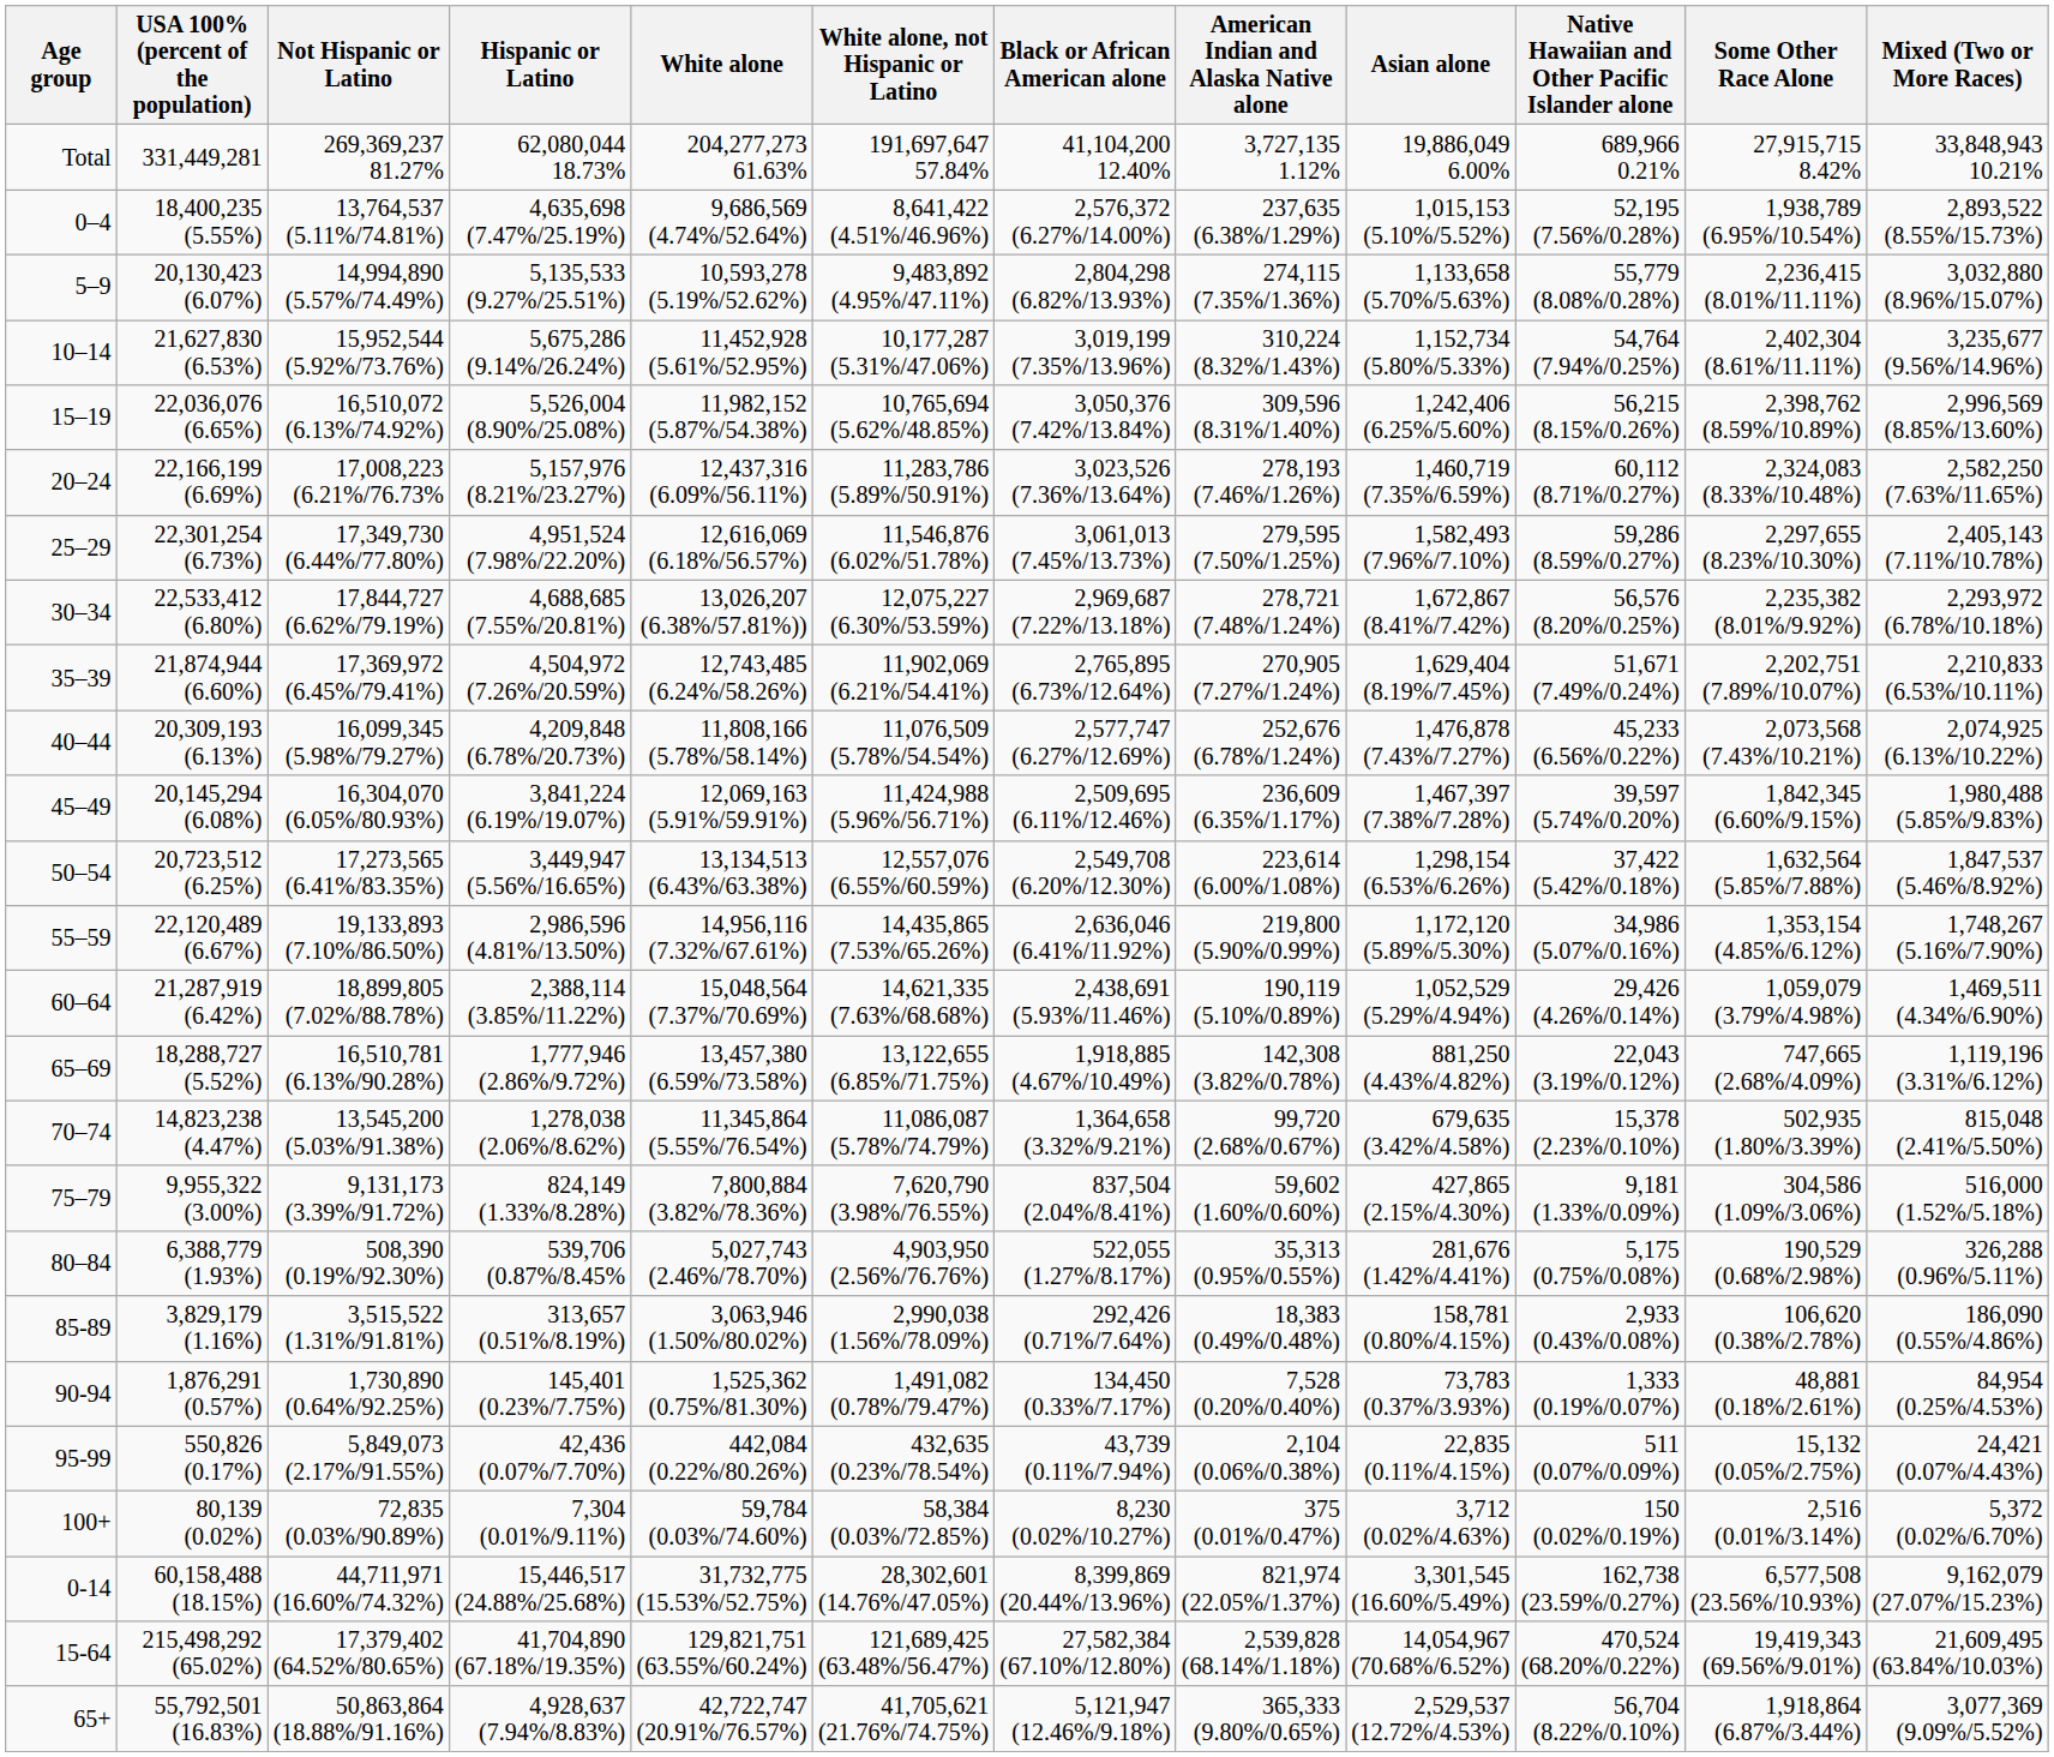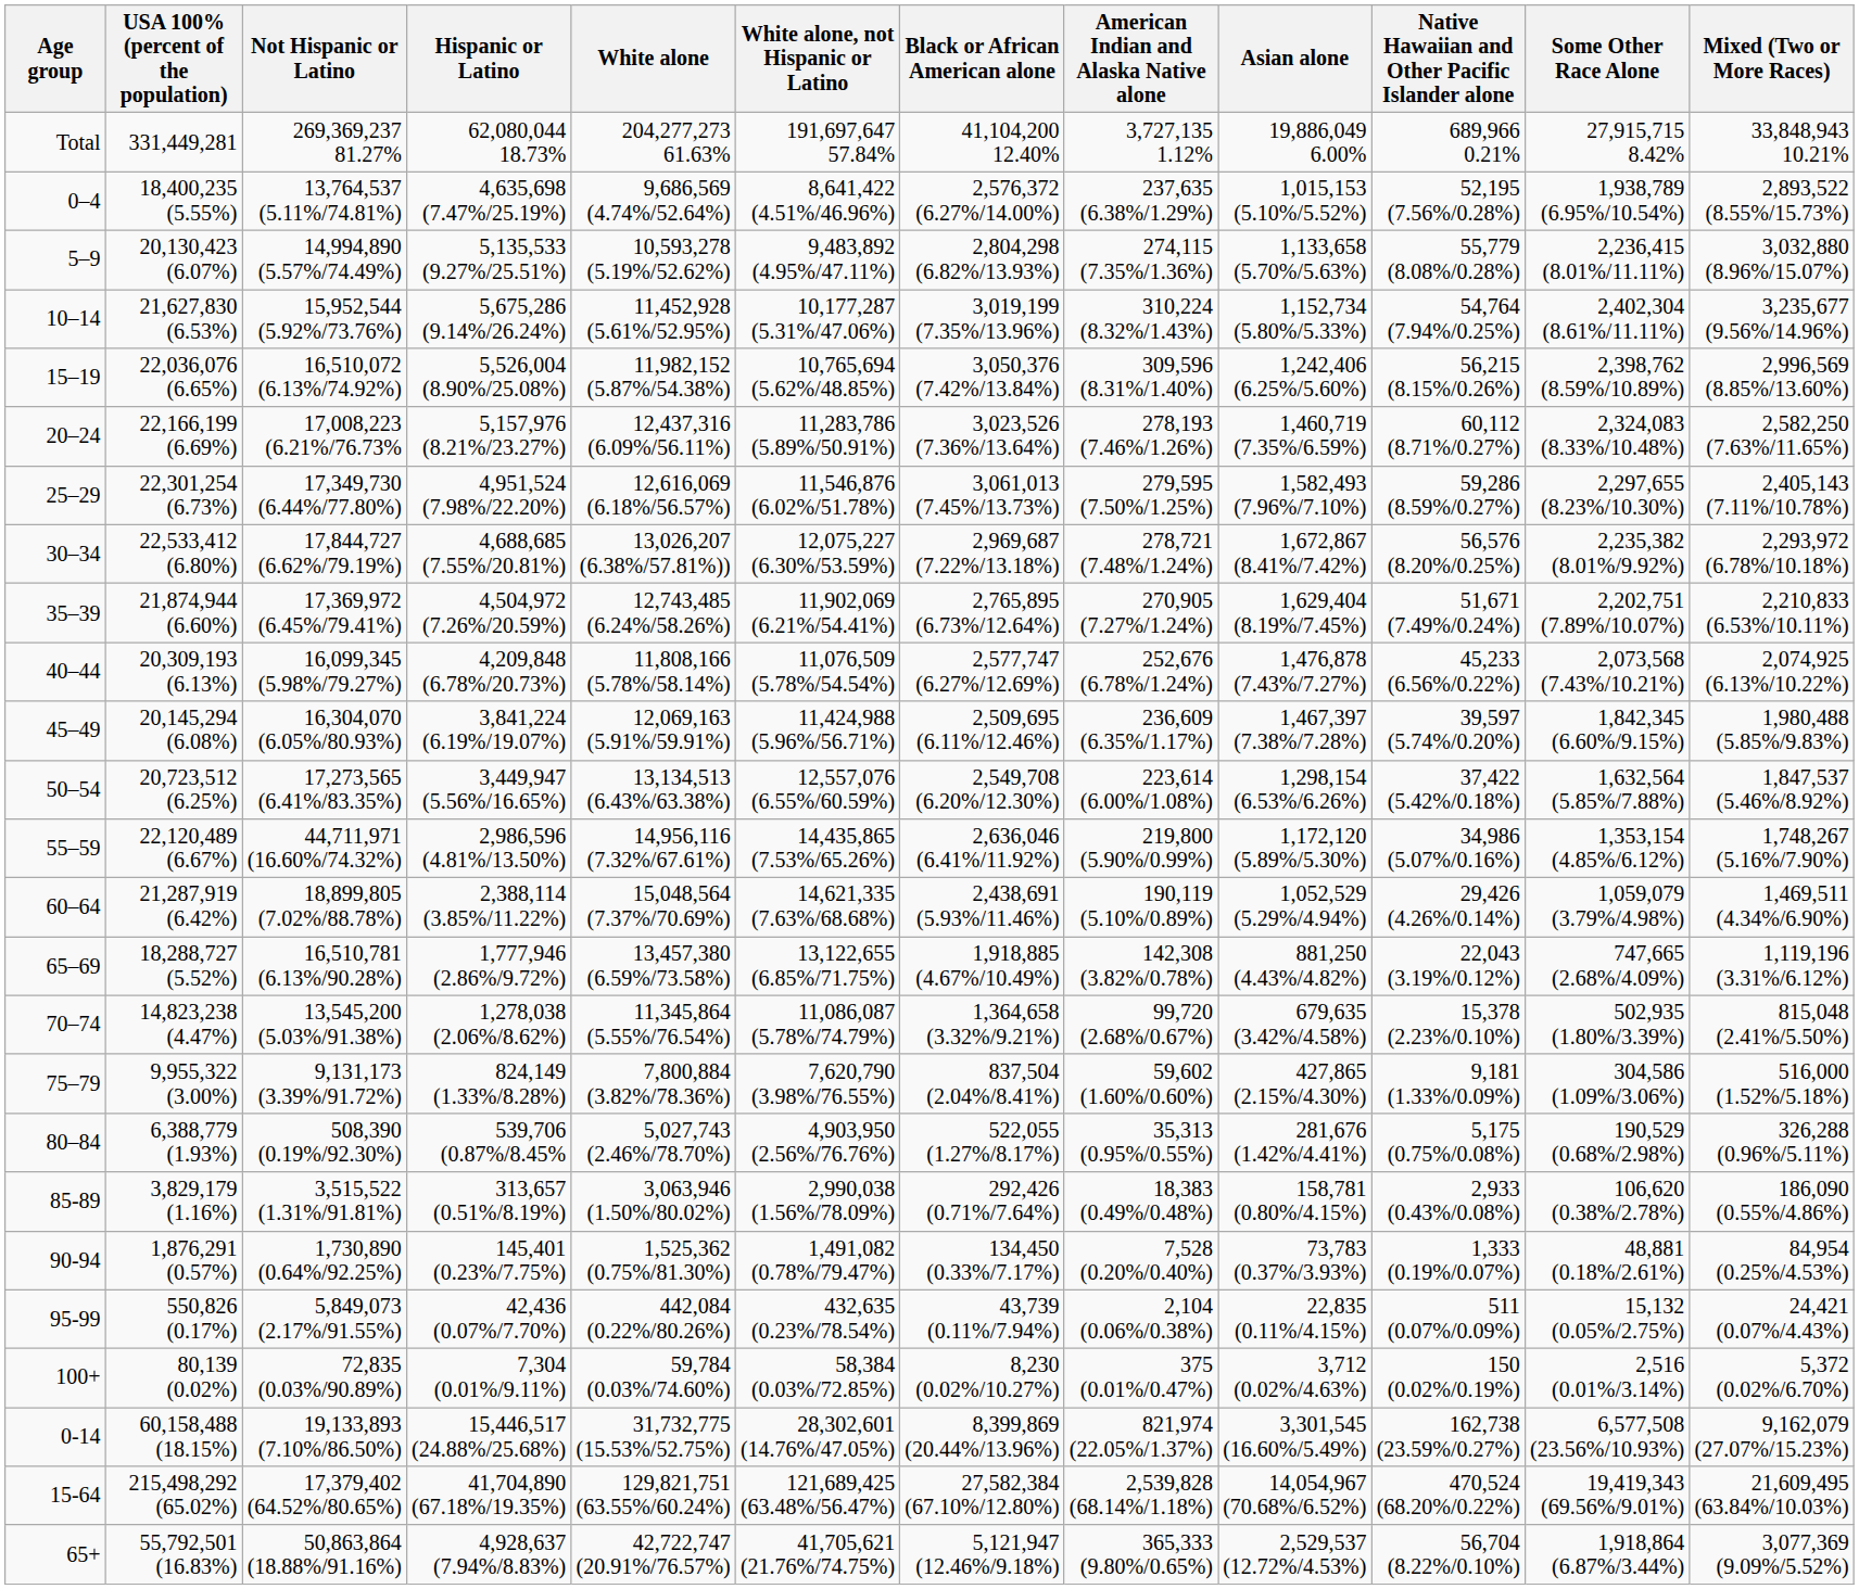55–59 | Not Hispanic or Latino: 19,133,893 (7.10%/86.50%) -> 44,711,971 (16.60%/74.32%)
0-14 | Not Hispanic or Latino: 44,711,971 (16.60%/74.32%) -> 19,133,893 (7.10%/86.50%)
